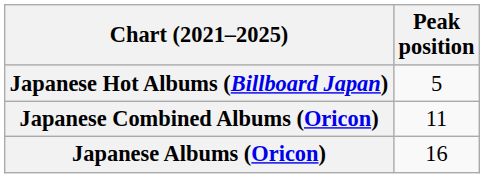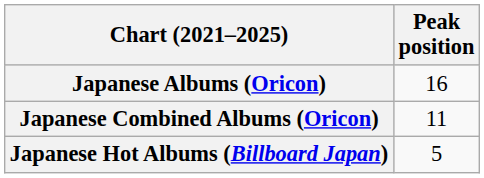rows swapped: Japanese Albums (Oricon) <-> Japanese Hot Albums (Billboard Japan)
